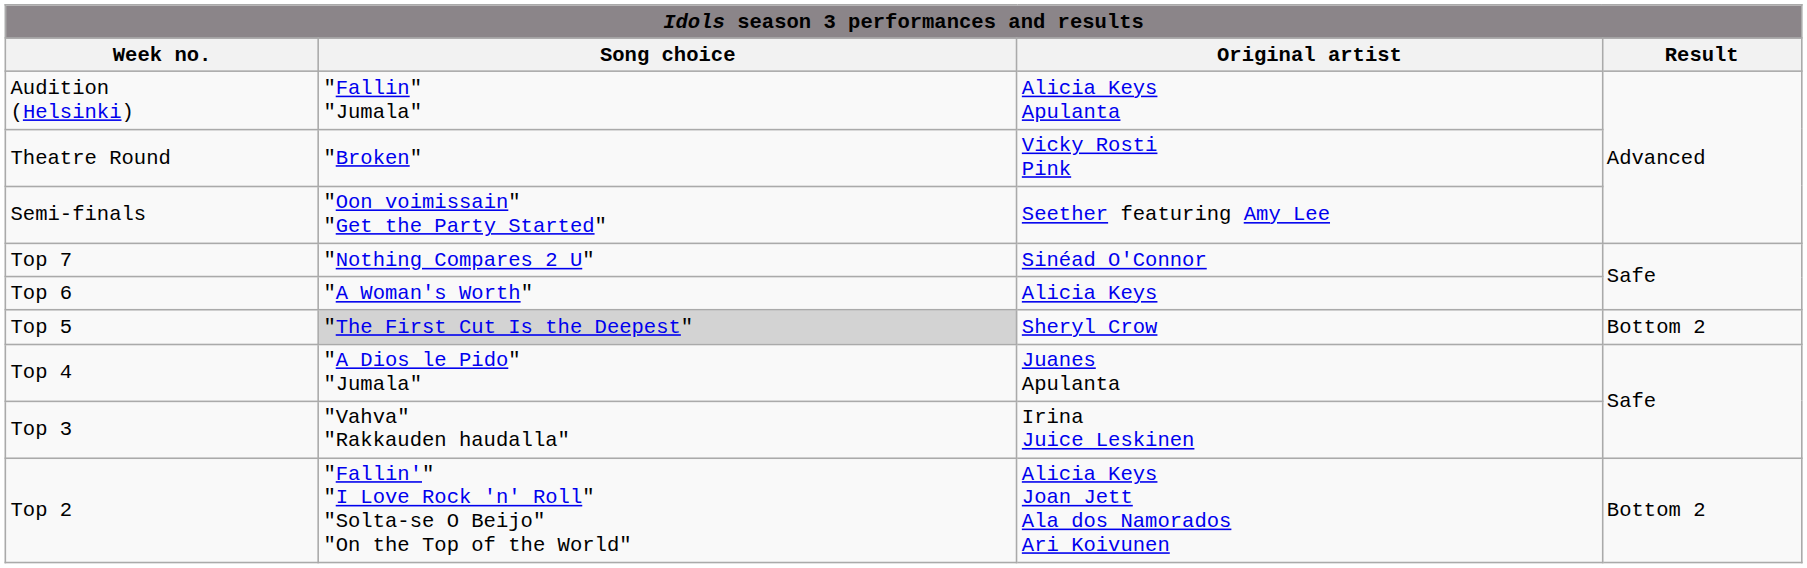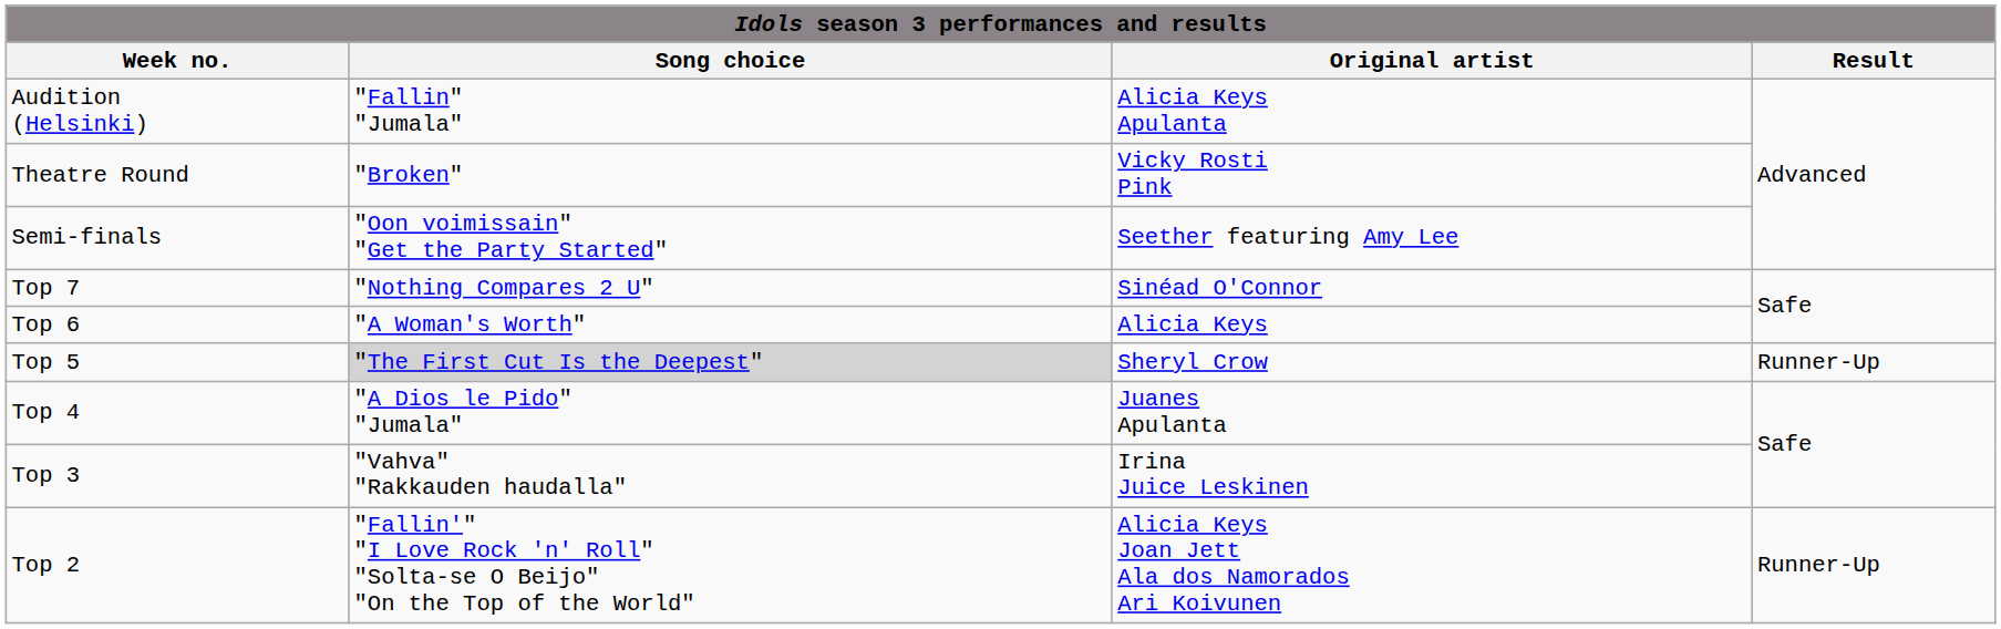Top 5 | Result: Bottom 2 -> Runner-Up
Top 2 | Result: Bottom 2 -> Runner-Up
